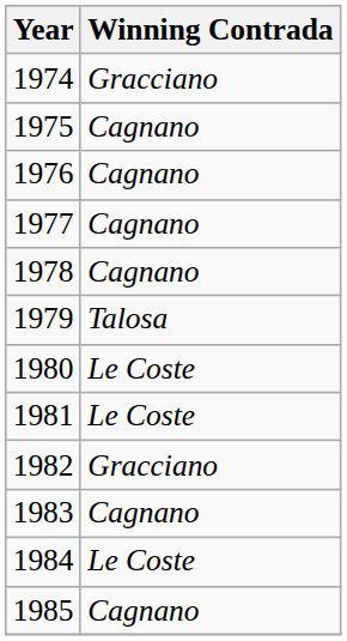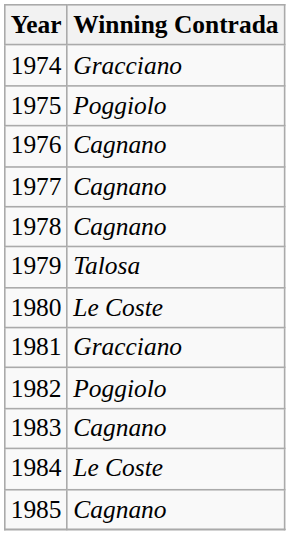1975 | Winning Contrada: Cagnano -> Poggiolo
1981 | Winning Contrada: Le Coste -> Gracciano
1982 | Winning Contrada: Gracciano -> Poggiolo
